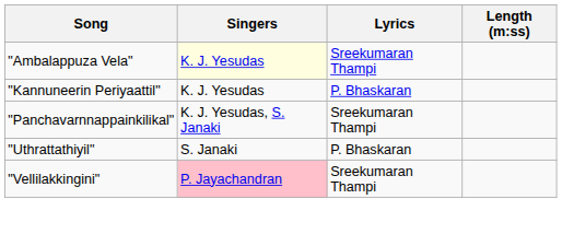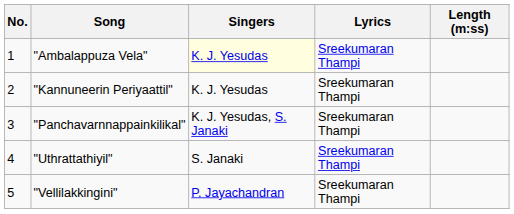+ column: No. | 1 | 2 | 3 | 4 | 5
"Kannuneerin Periyaattil" | Lyrics: P. Bhaskaran -> Sreekumaran Thampi
"Uthrattathiyil" | Lyrics: P. Bhaskaran -> Sreekumaran Thampi
"Vellilakkingini" | Singers: pink background -> no background
